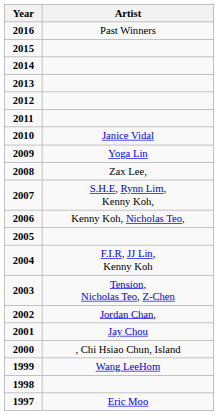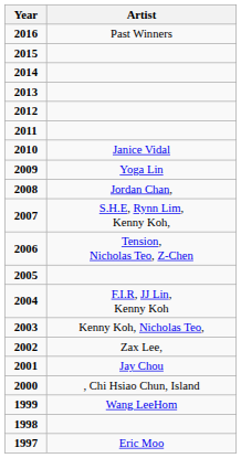2008 | Artist: Zax Lee, -> Jordan Chan,
2006 | Artist: Kenny Koh, Nicholas Teo, -> Tension, Nicholas Teo, Z-Chen
2003 | Artist: Tension, Nicholas Teo, Z-Chen -> Kenny Koh, Nicholas Teo,
2002 | Artist: Jordan Chan, -> Zax Lee,
